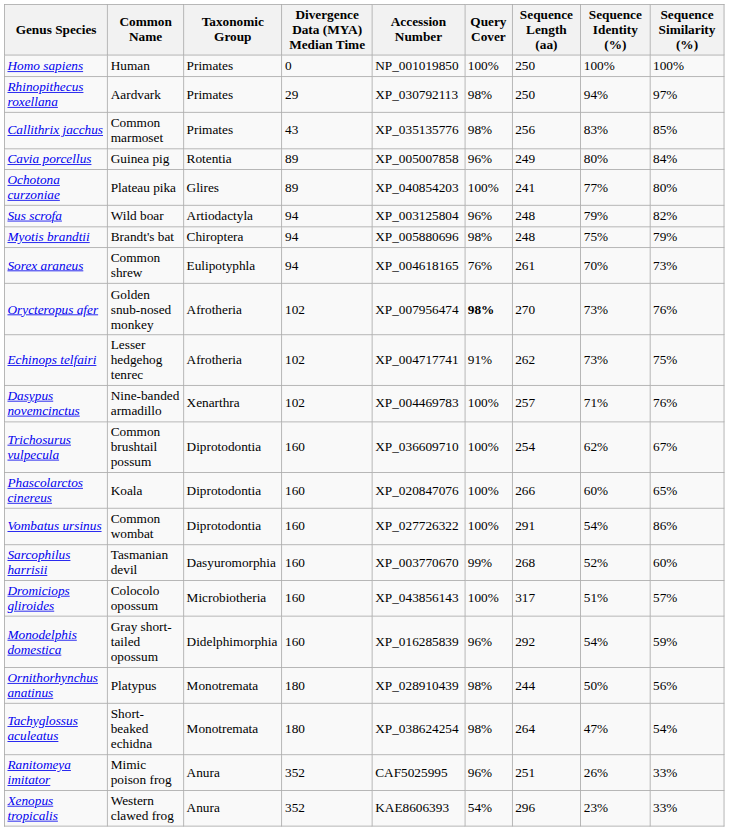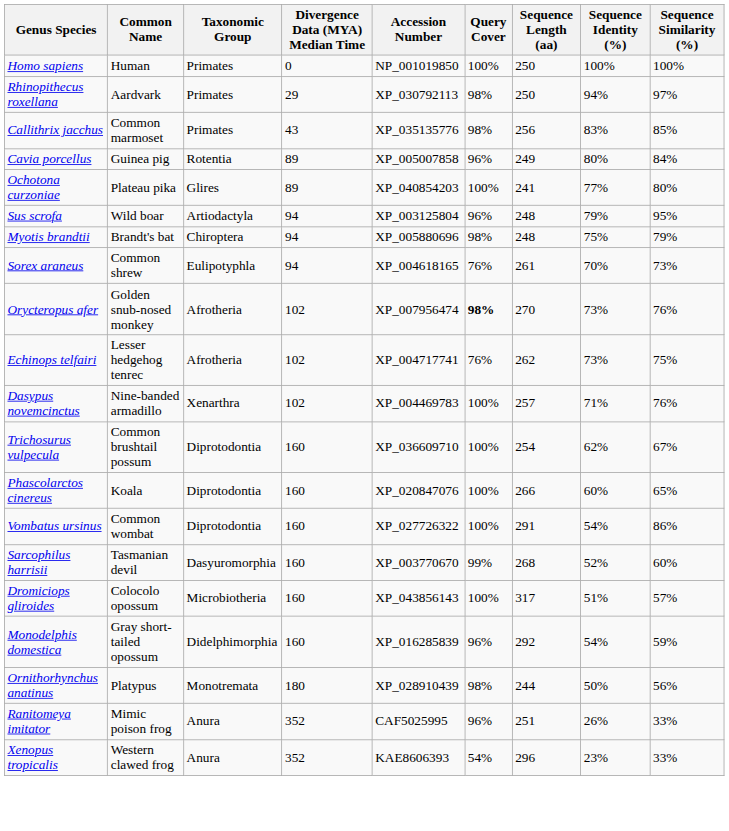Sus scrofa | Sequence Similarity (%): 82% -> 95%
Echinops telfairi | Query Cover: 91% -> 76%
- row: Tachyglossus aculeatus | Short-beaked echidna | Monotremata | 180 | XP_038624254 | 98% | 264 | 47% | 54%
